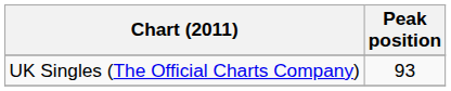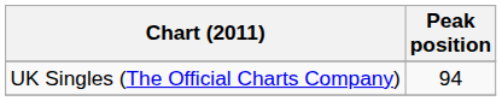UK Singles (The Official Charts Company) | Peak position: 93 -> 94
